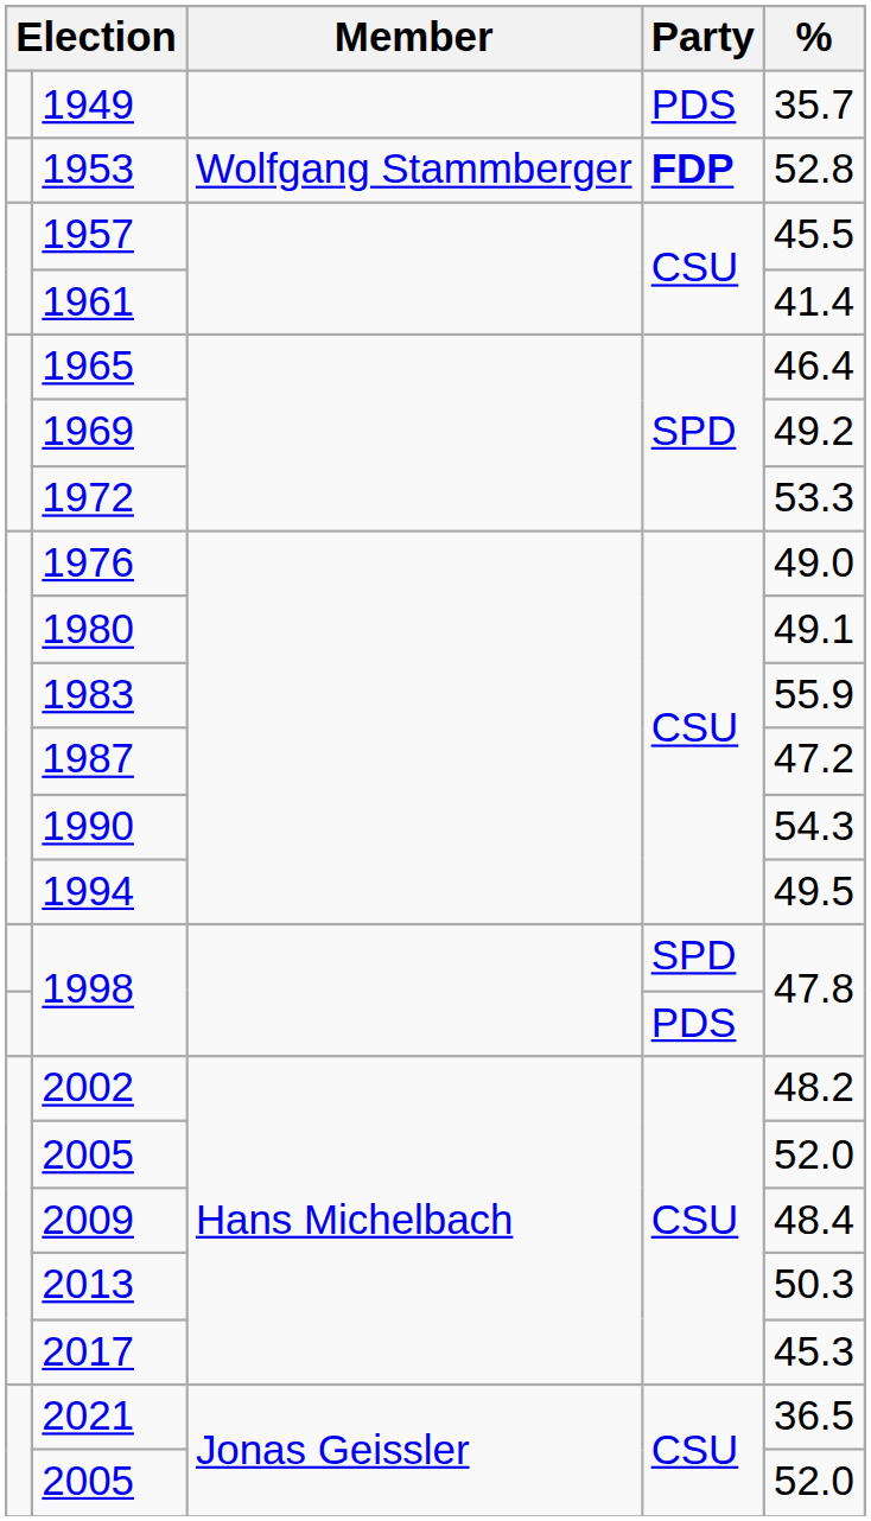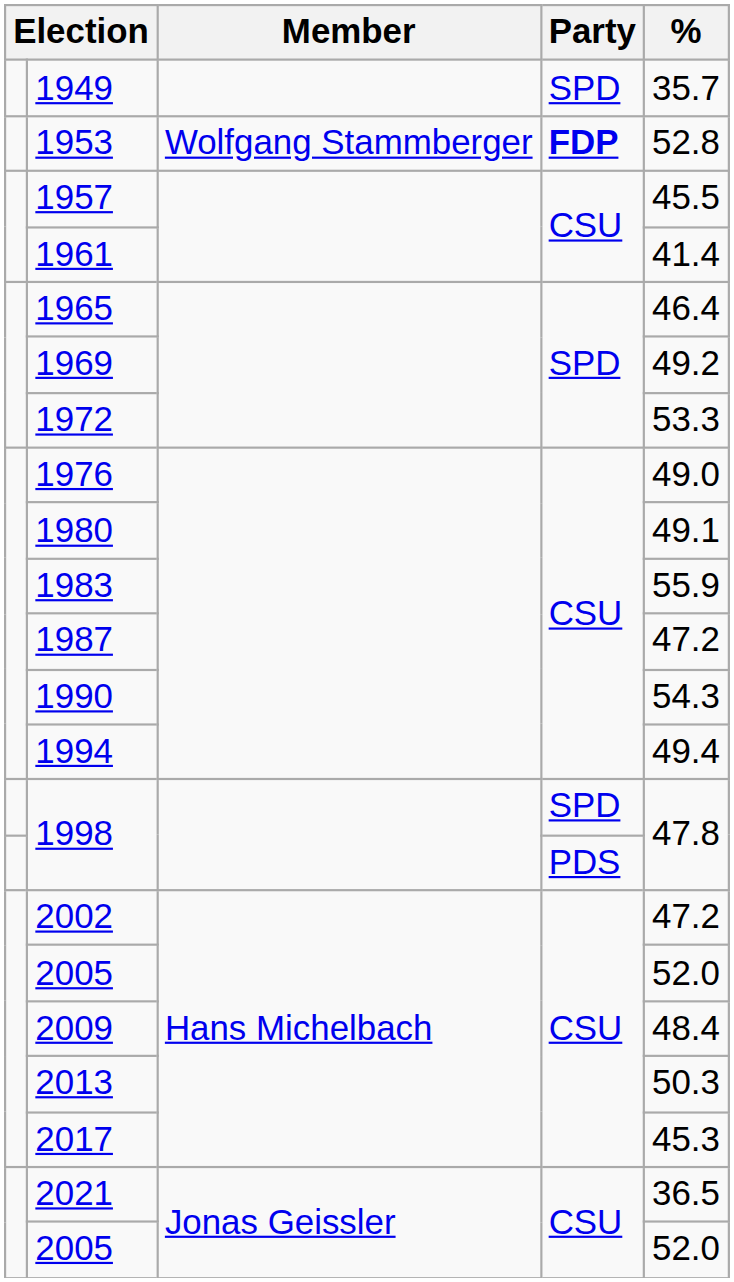1949 | Party: PDS -> SPD
1994 | %: 49.5 -> 49.4
2002 | %: 48.2 -> 47.2
